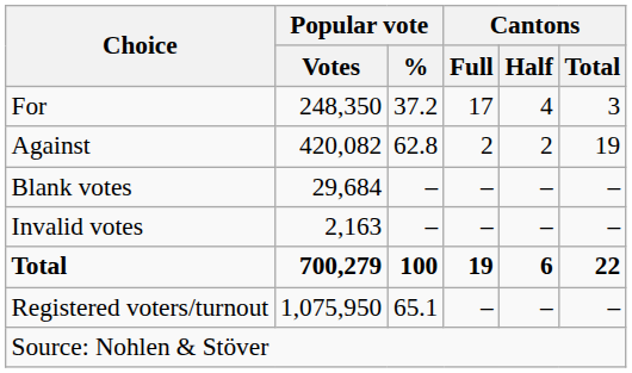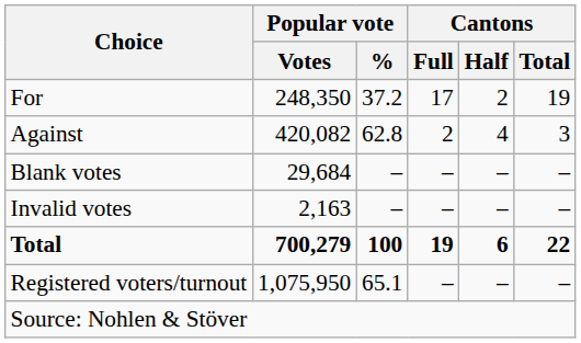For | Cantons / Half: 4 -> 2
For | Cantons / Total: 3 -> 19
Against | Cantons / Half: 2 -> 4
Against | Cantons / Total: 19 -> 3
